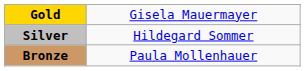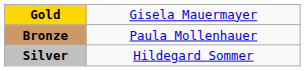rows swapped: Silver <-> Bronze
